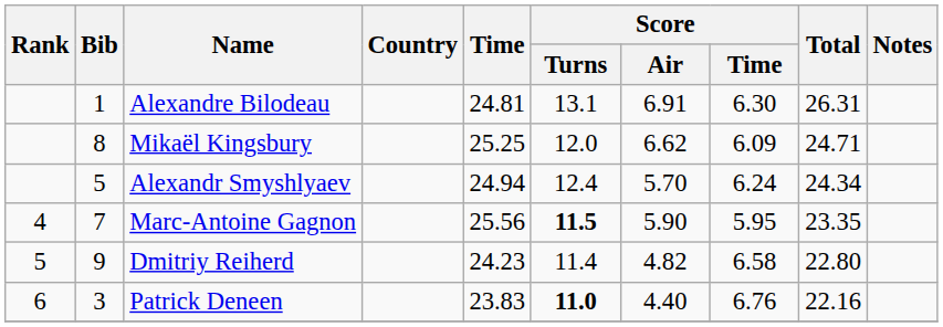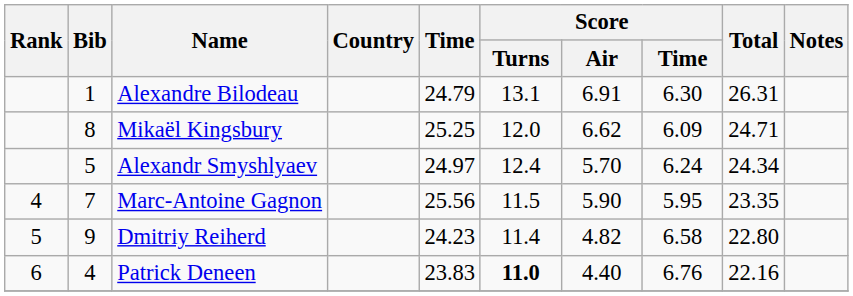Alexandre Bilodeau | Time: 24.81 -> 24.79
Alexandr Smyshlyaev | Time: 24.94 -> 24.97
Marc-Antoine Gagnon | Score / Turns: bold -> normal
Patrick Deneen | Bib: 3 -> 4
